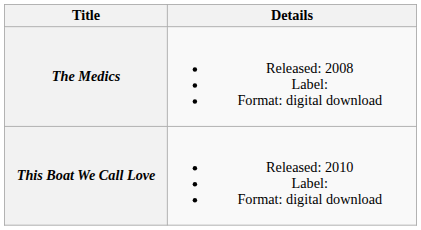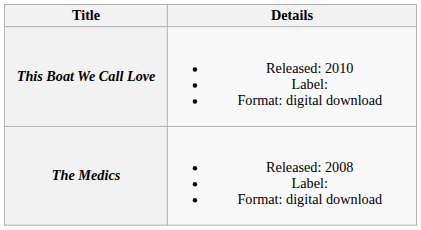rows swapped: The Medics <-> This Boat We Call Love
